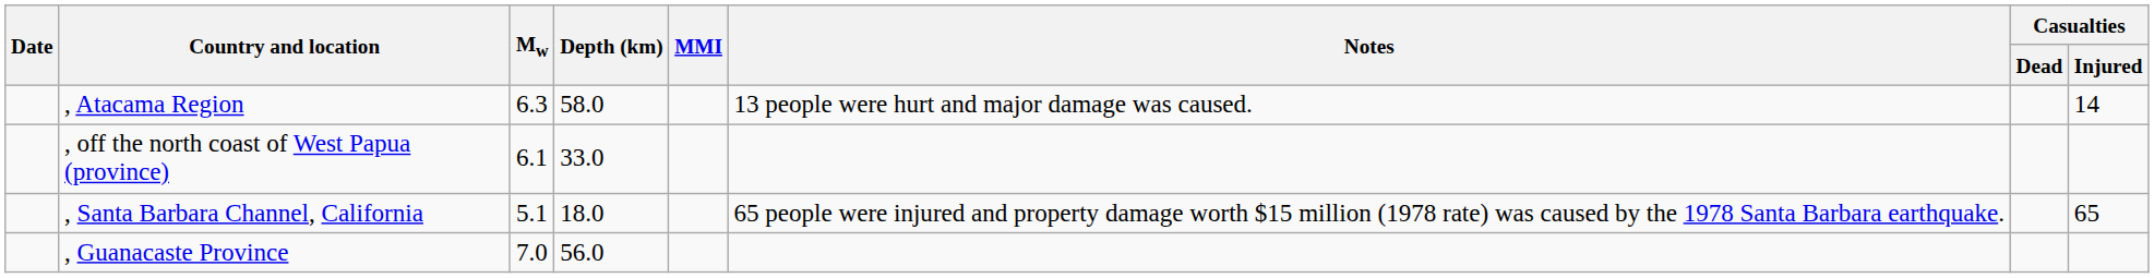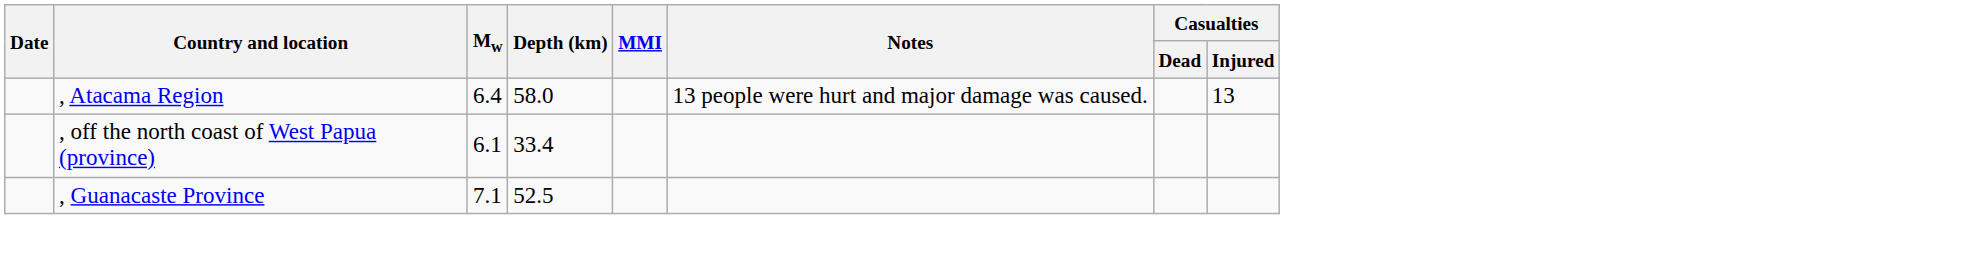, Atacama Region | Mw: 6.3 -> 6.4
, Atacama Region | Casualties / Injured: 14 -> 13
, off the north coast of West Papua (province) | Depth (km): 33.0 -> 33.4
- row: , Santa Barbara Channel, California | 5.1 | 18.0 | 65 people were injured and property damage worth $15 million (1978 rate) was caused by the 1978 Santa Barbara earthquake. | 65
, Guanacaste Province | Mw: 7.0 -> 7.1
, Guanacaste Province | Depth (km): 56.0 -> 52.5
